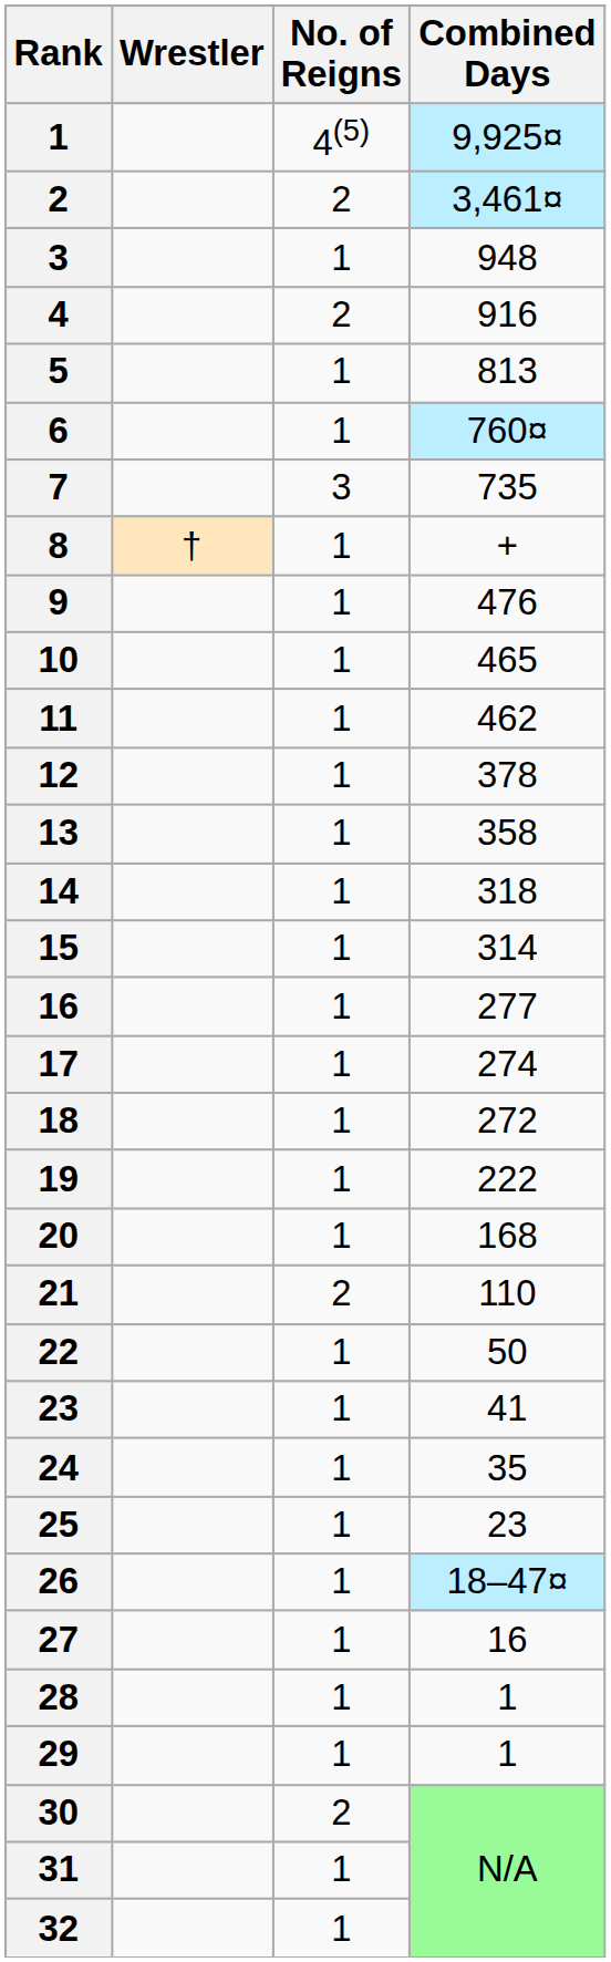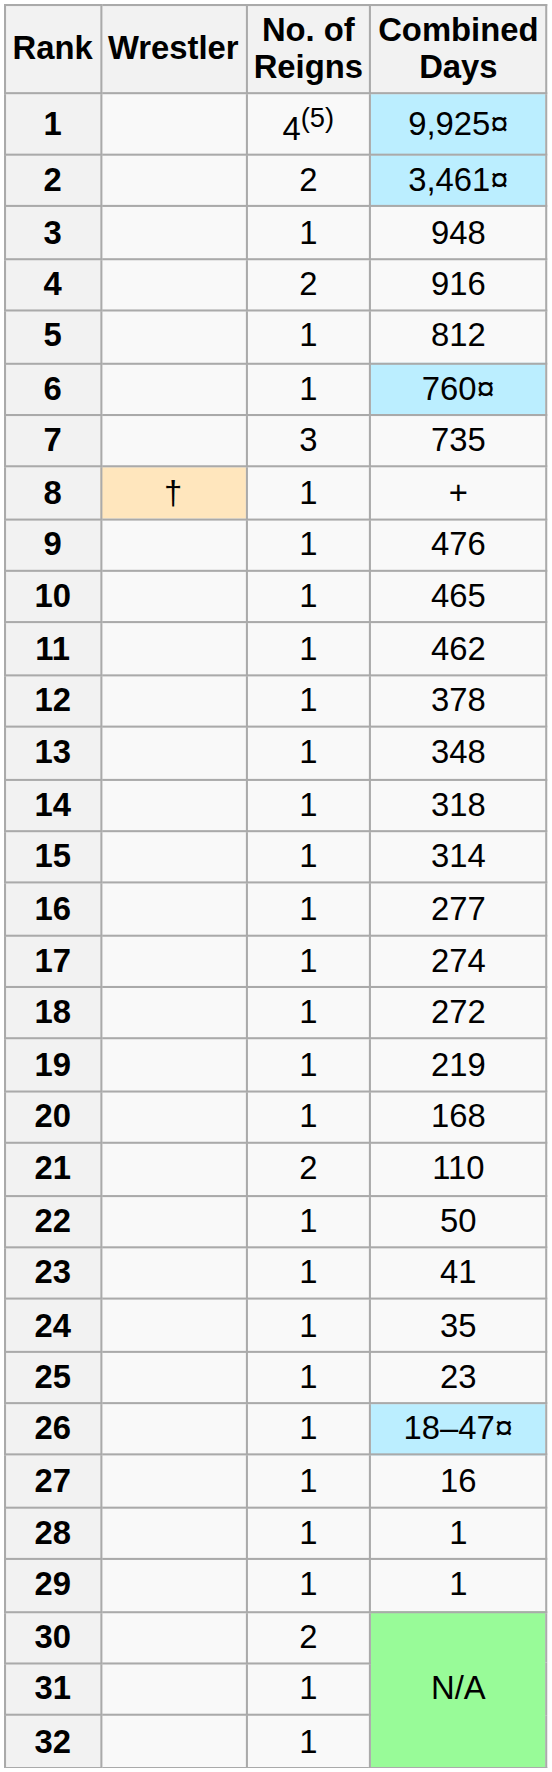5 | Combined Days: 813 -> 812
13 | Combined Days: 358 -> 348
19 | Combined Days: 222 -> 219
